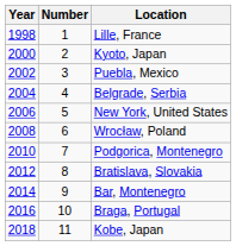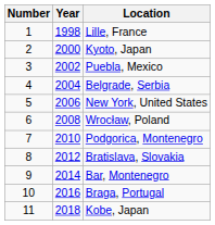columns swapped: Number <-> Year
